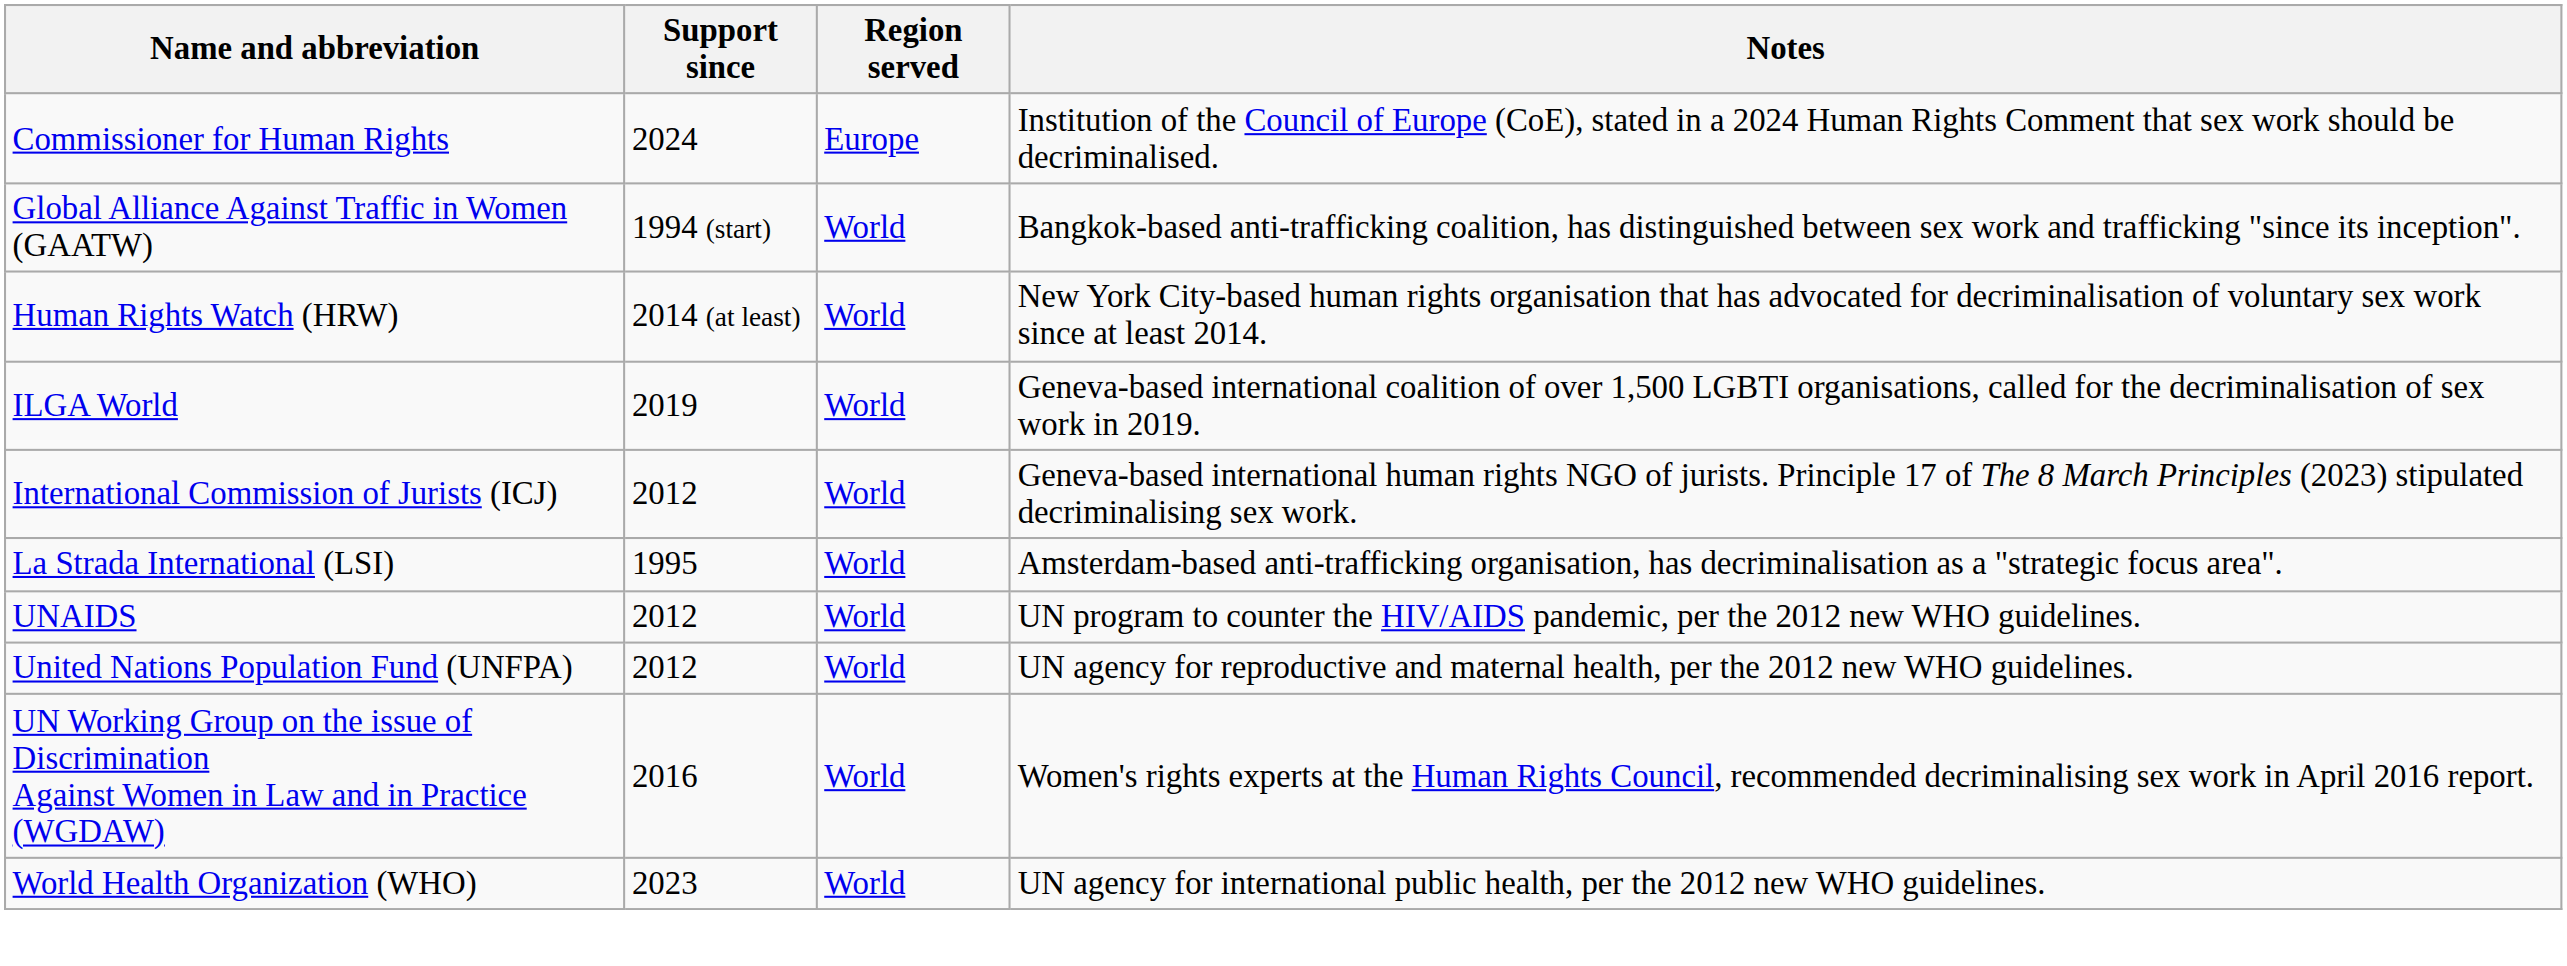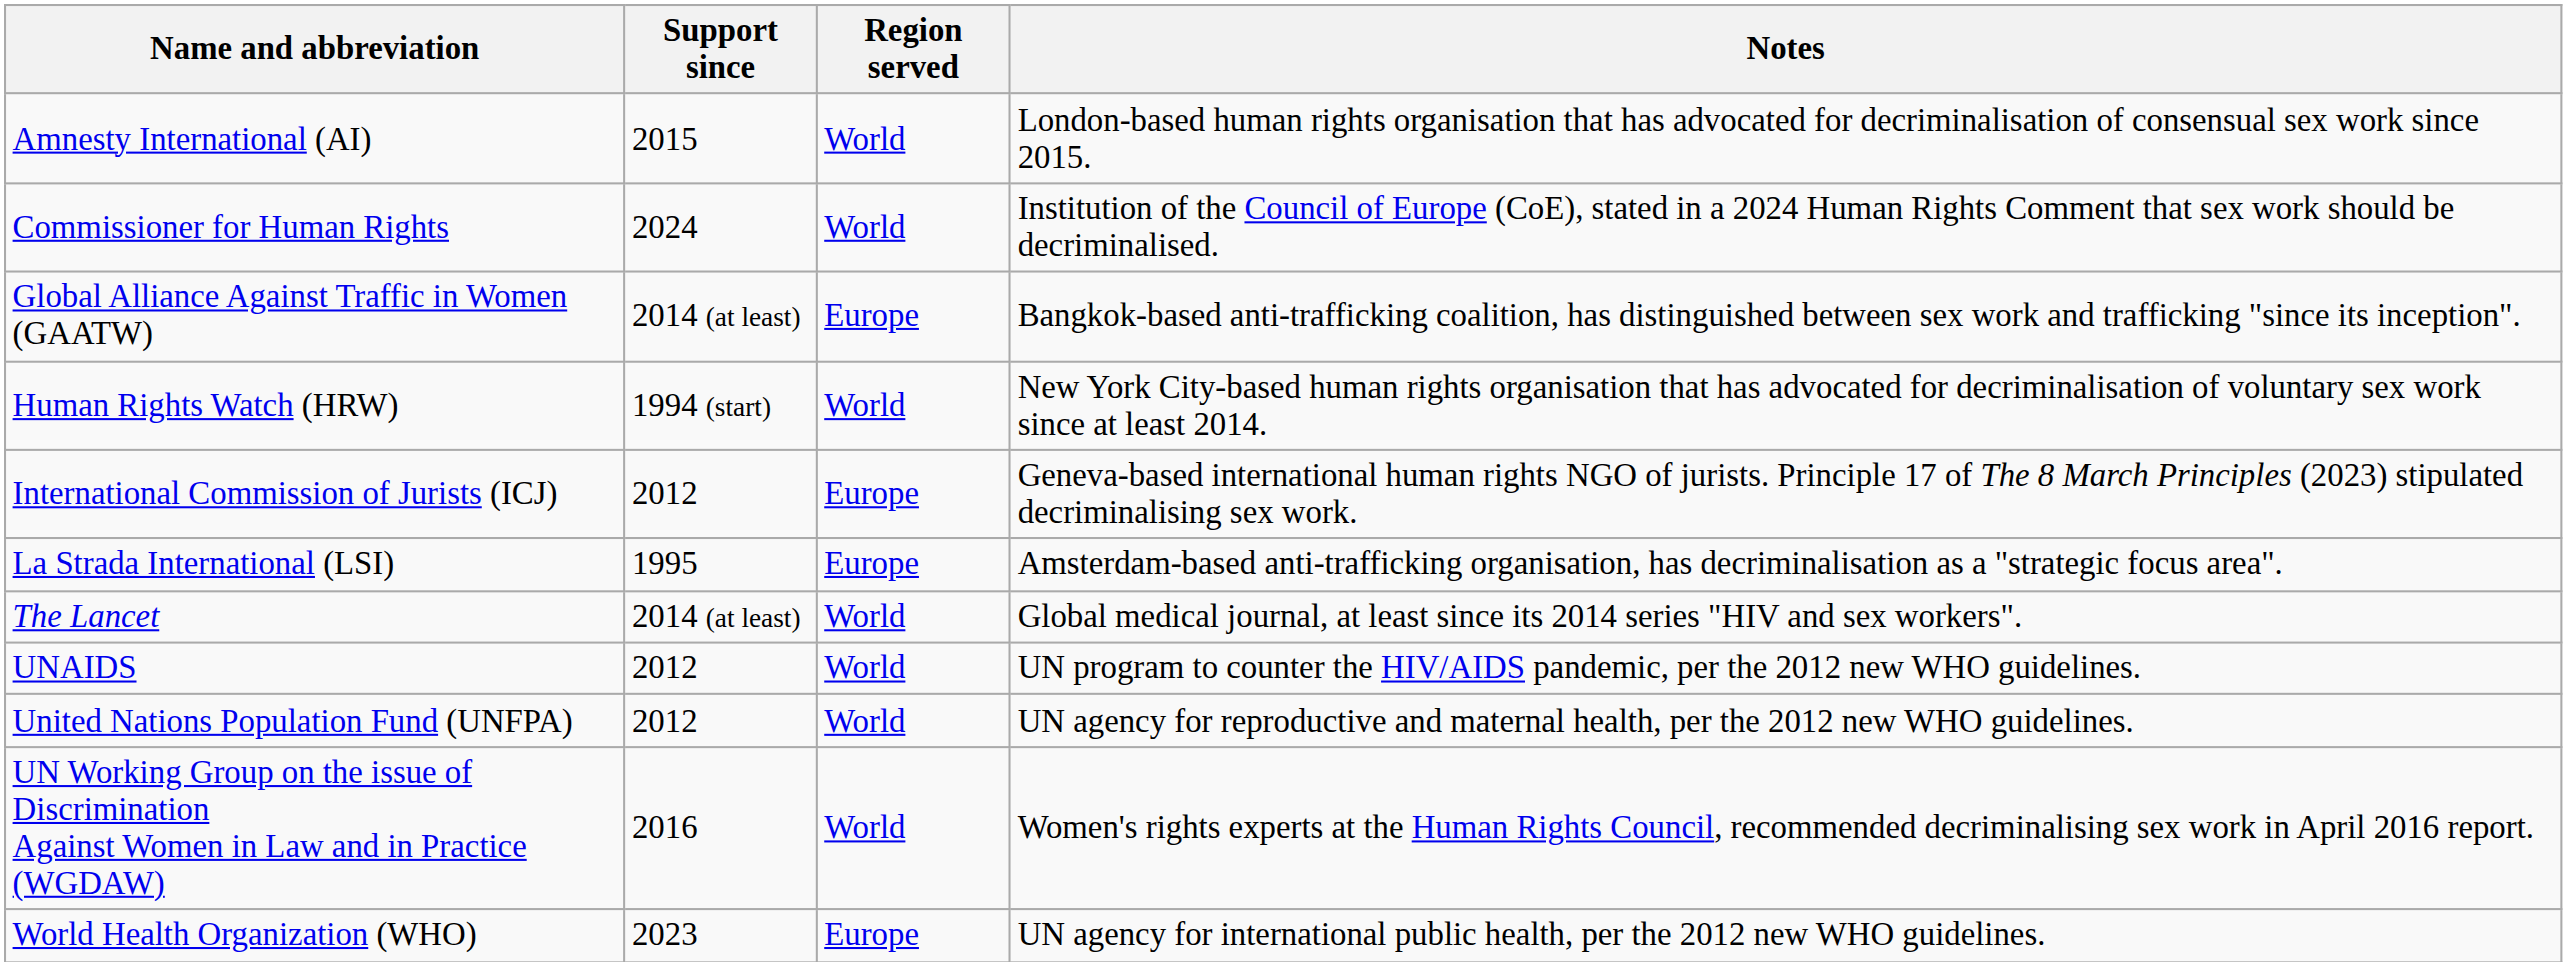+ row: Amnesty International (AI) | 2015 | World | London-based human rights organisation that has advocated for decriminalisation of consensual sex work since 2015.
Commissioner for Human Rights | Region served: Europe -> World
Global Alliance Against Traffic in Women (GAATW) | Support since: 1994 (start) -> 2014 (at least)
Global Alliance Against Traffic in Women (GAATW) | Region served: World -> Europe
Human Rights Watch (HRW) | Support since: 2014 (at least) -> 1994 (start)
- row: ILGA World | 2019 | World | Geneva-based international coalition of over 1,500 LGBTI organisations, called for the decriminalisation of sex work in 2019.
International Commission of Jurists (ICJ) | Region served: World -> Europe
La Strada International (LSI) | Region served: World -> Europe
+ row: The Lancet | 2014 (at least) | World | Global medical journal, at least since its 2014 series "HIV and sex workers".
World Health Organization (WHO) | Region served: World -> Europe
